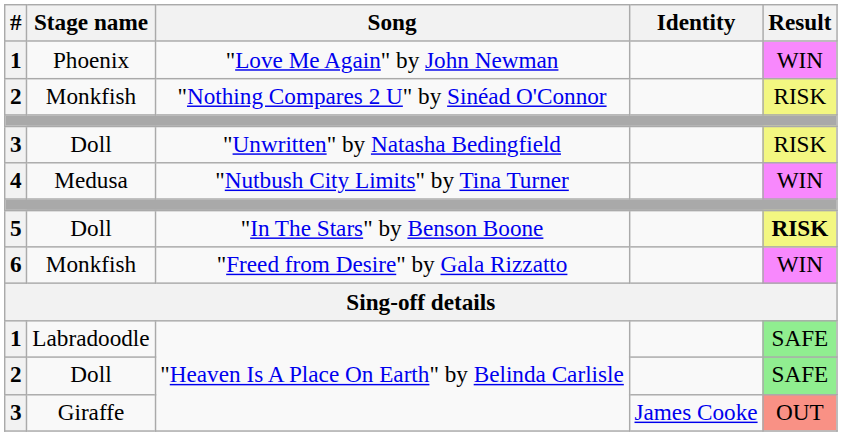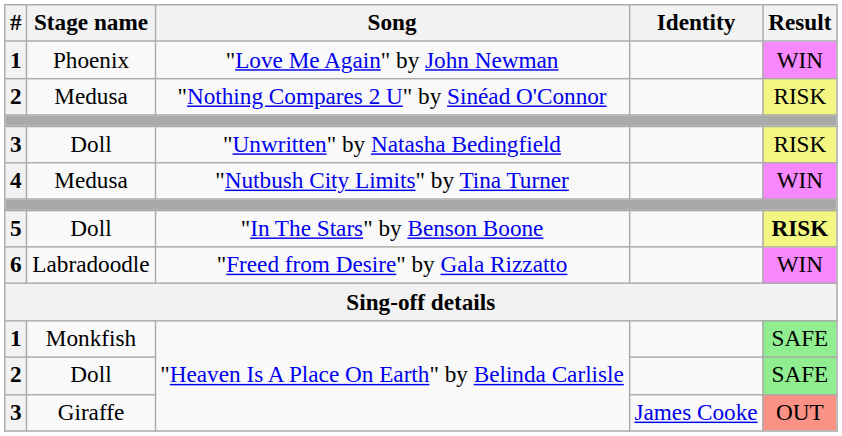"Nothing Compares 2 U" by Sinéad O'Connor | Stage name: Monkfish -> Medusa
"Freed from Desire" by Gala Rizzatto | Stage name: Monkfish -> Labradoodle
1 / "Heaven Is A Place On Earth" by Belinda Carlisle | Stage name: Labradoodle -> Monkfish
